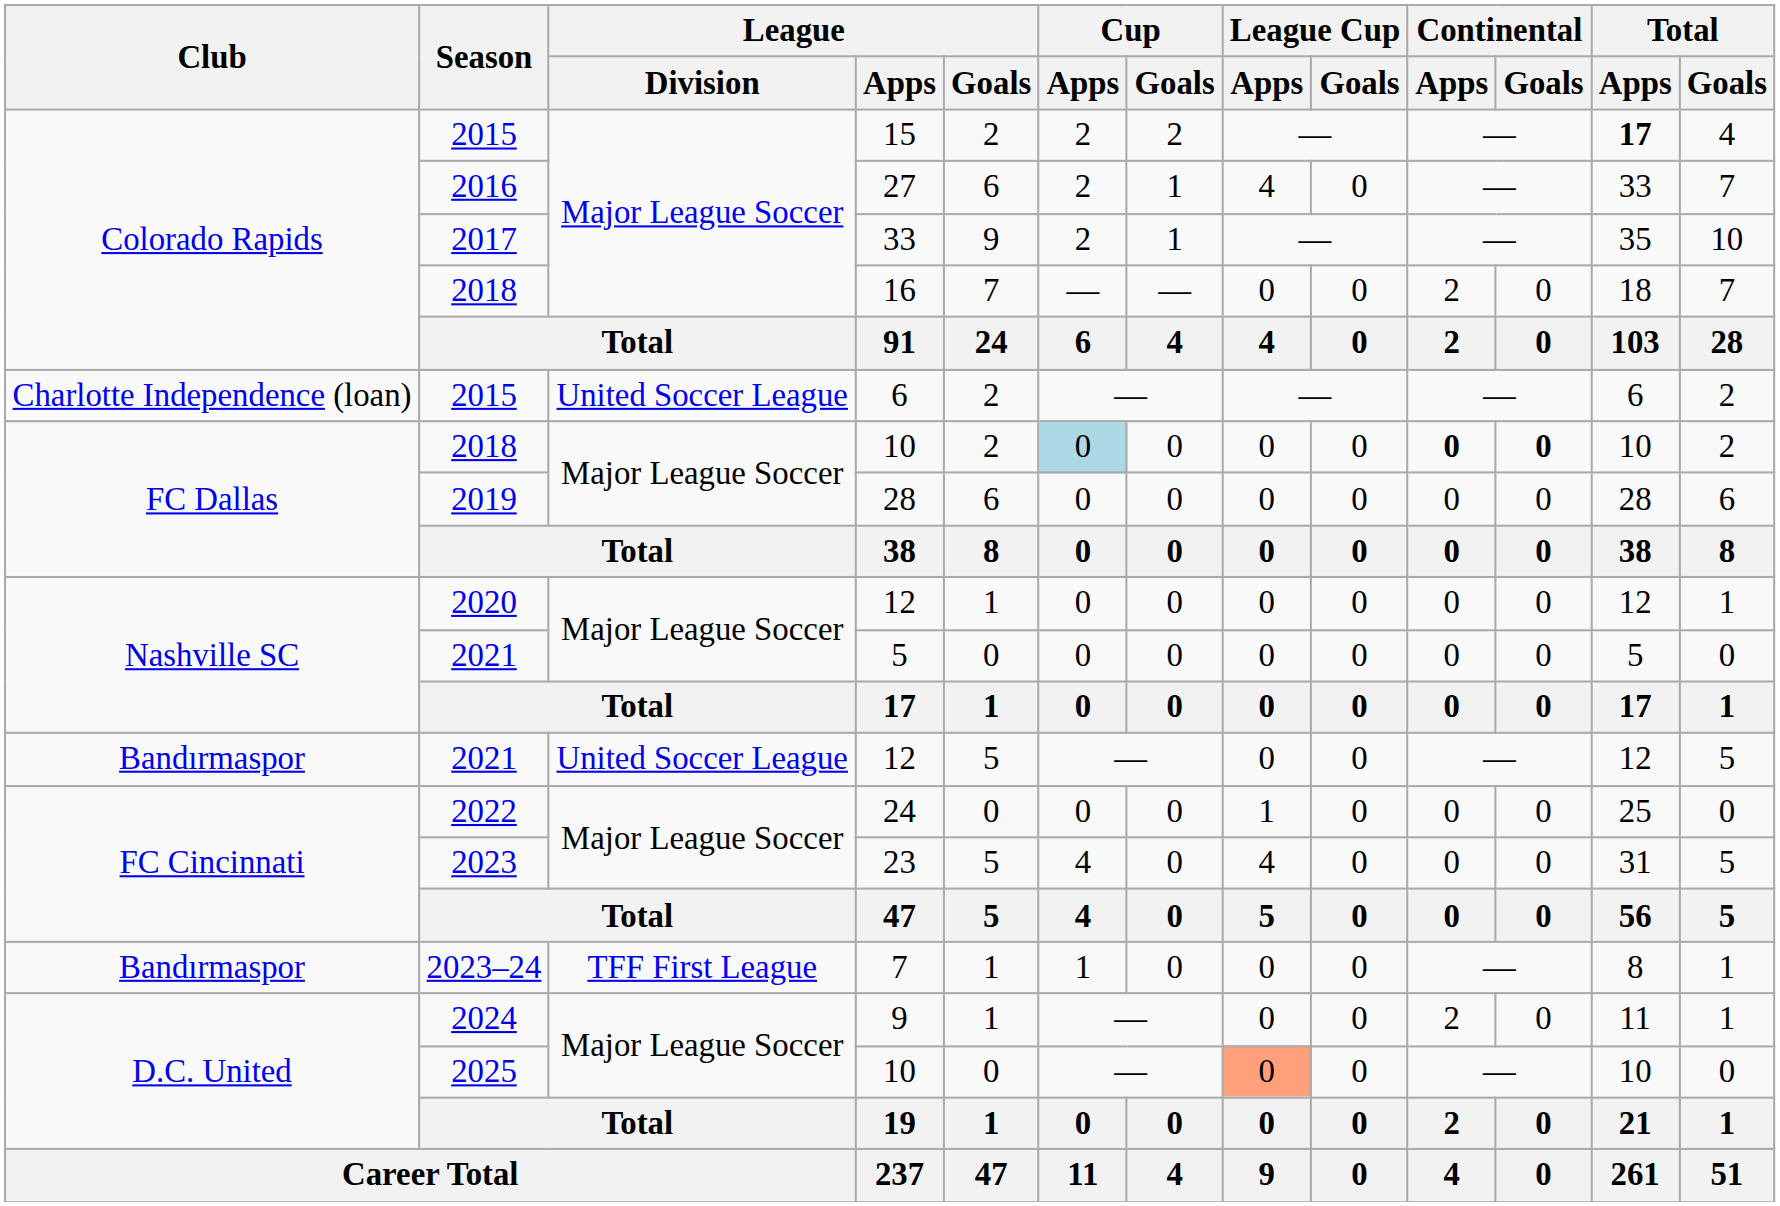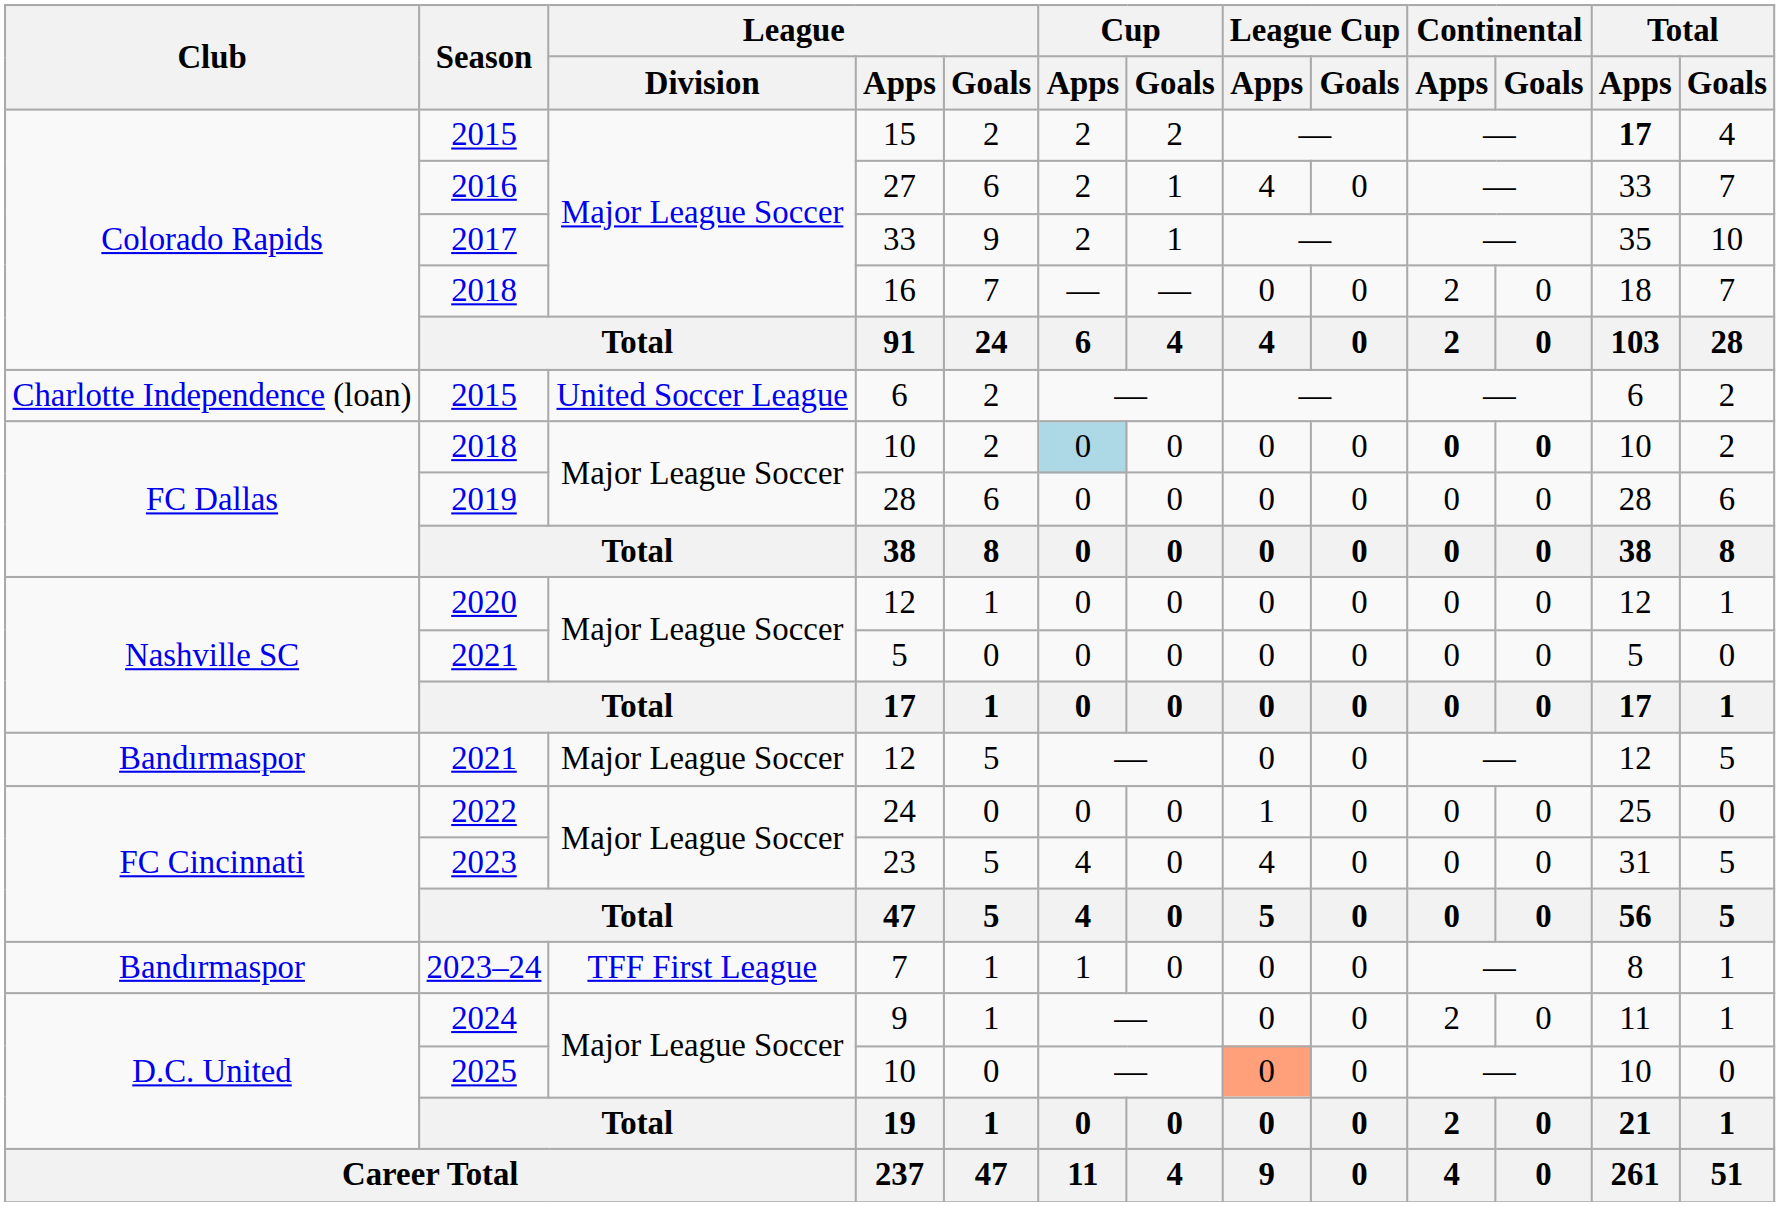2021 / 12 | League / Division: United Soccer League -> Major League Soccer
